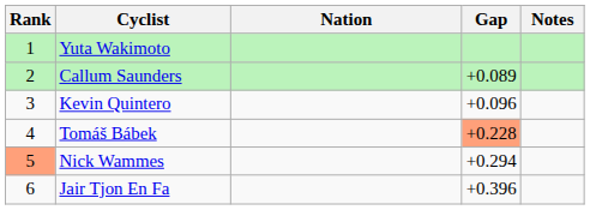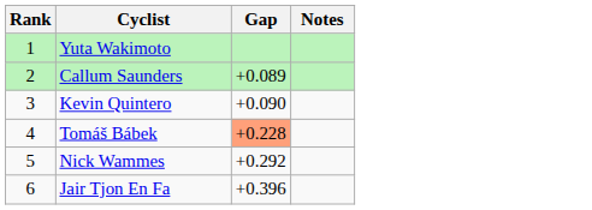- column: Nation
Kevin Quintero | Gap: +0.096 -> +0.090
Nick Wammes | Rank: lightsalmon background -> no background
Nick Wammes | Gap: +0.294 -> +0.292
